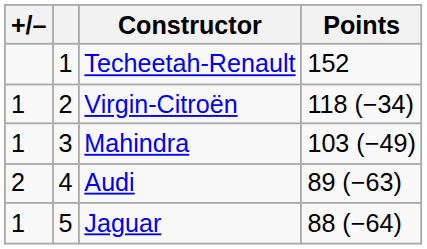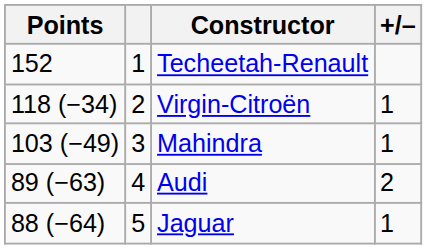columns swapped: +/– <-> Points
